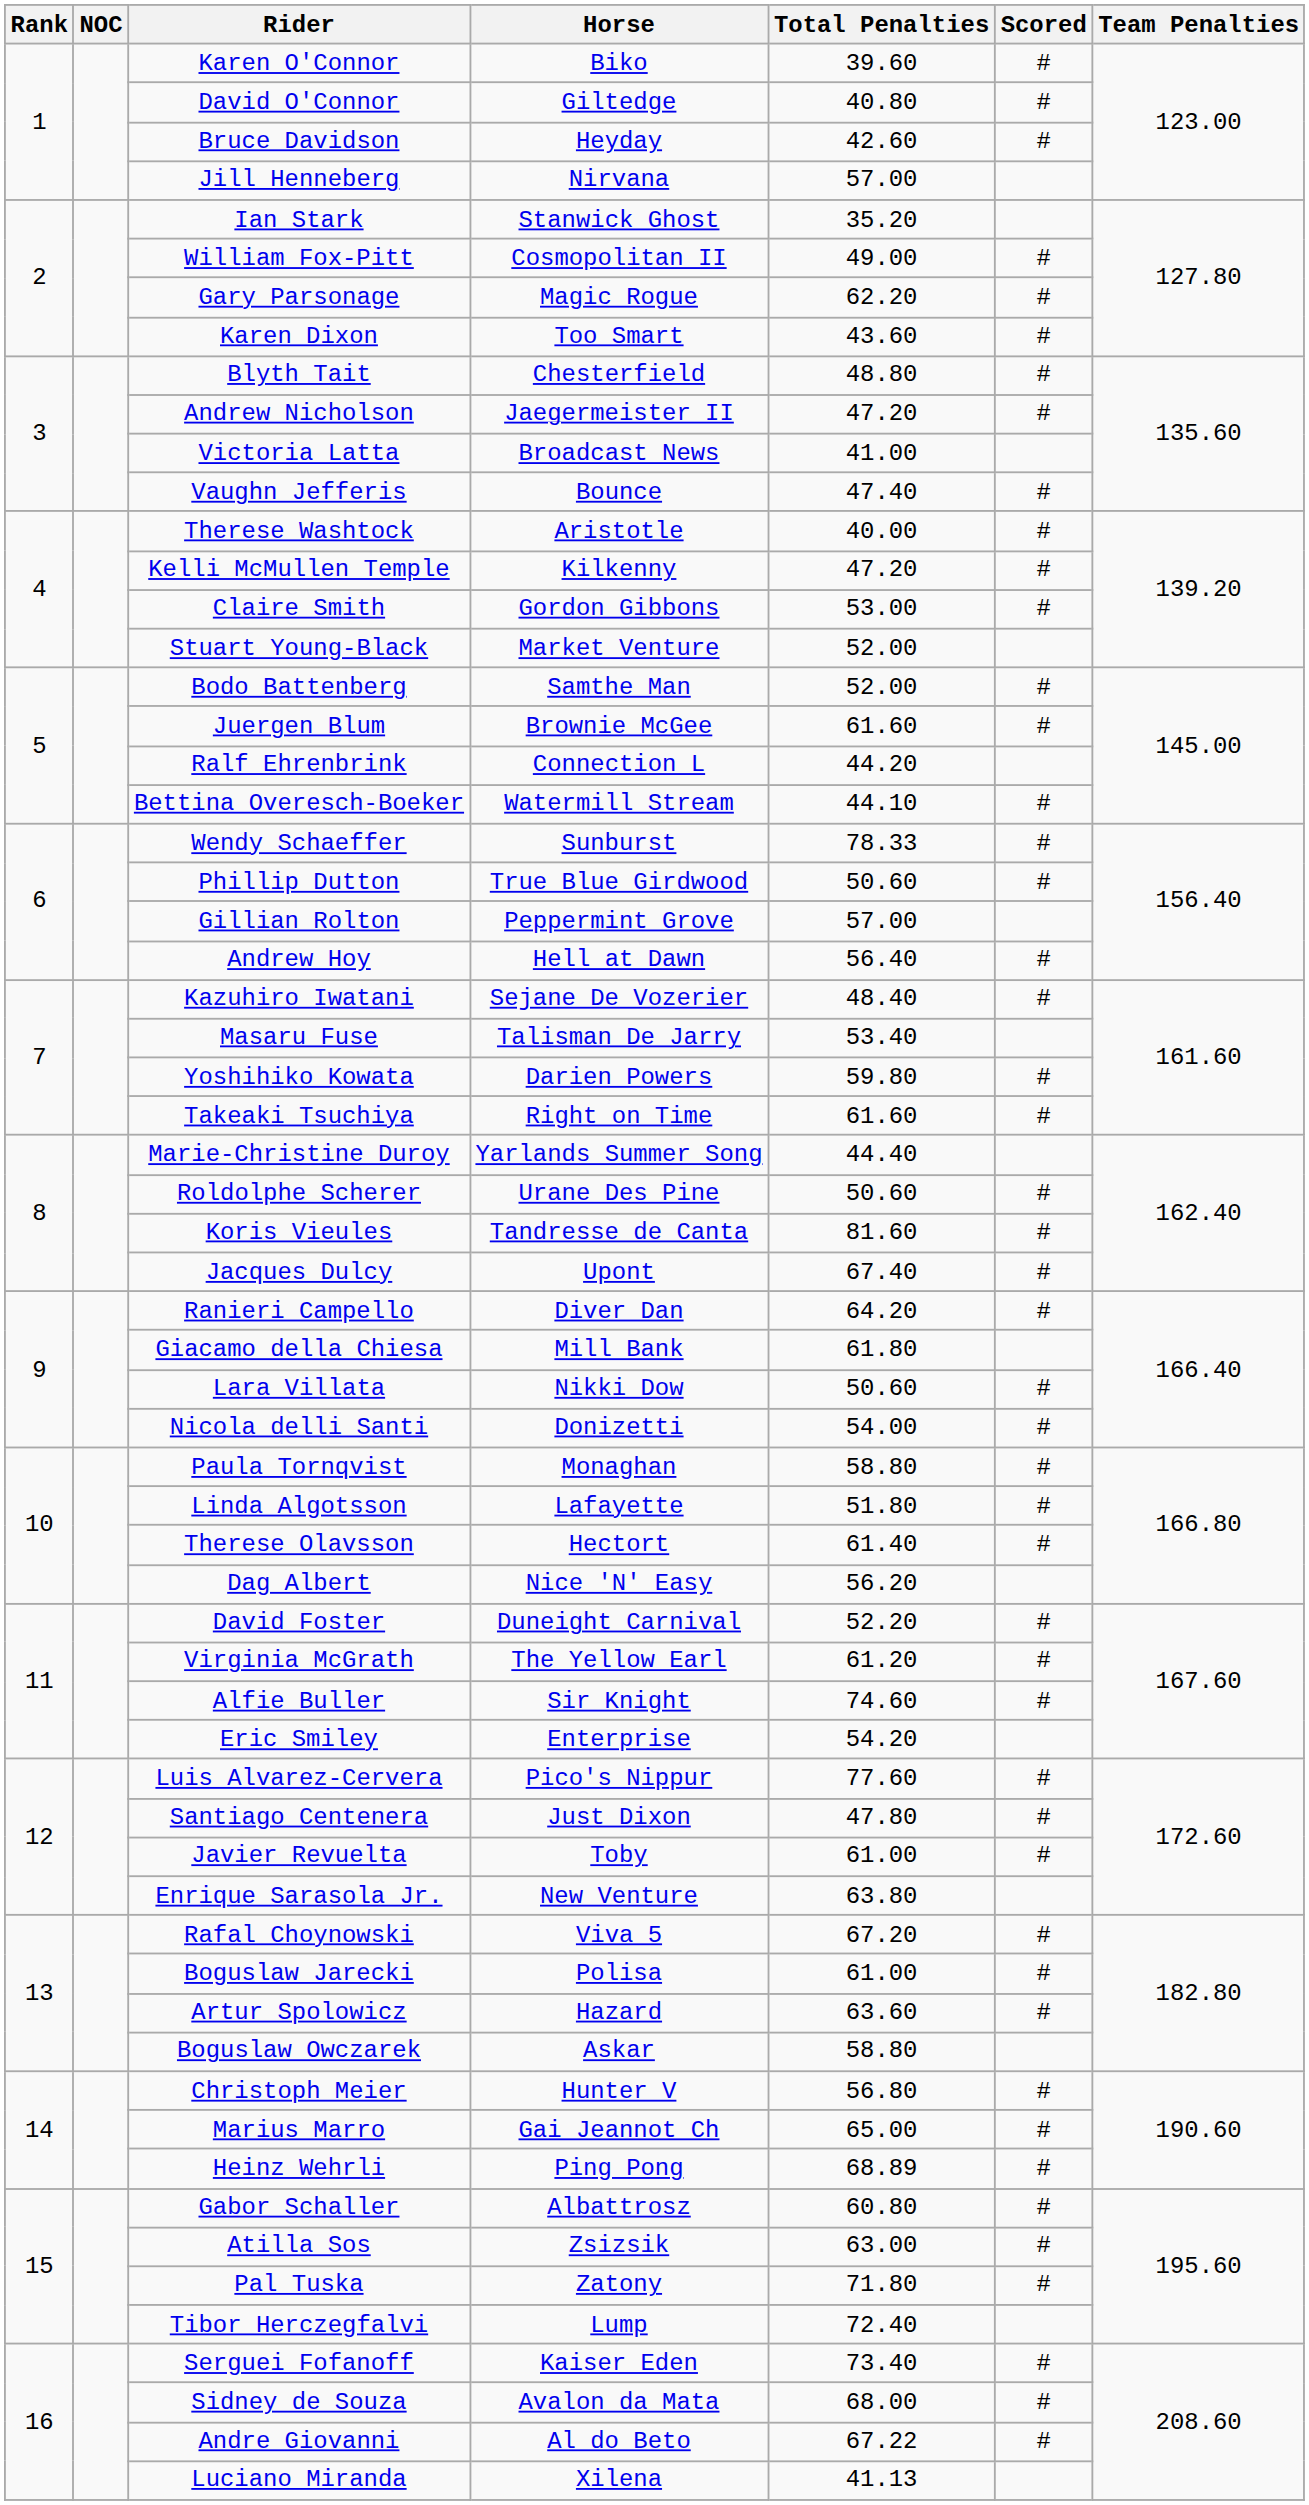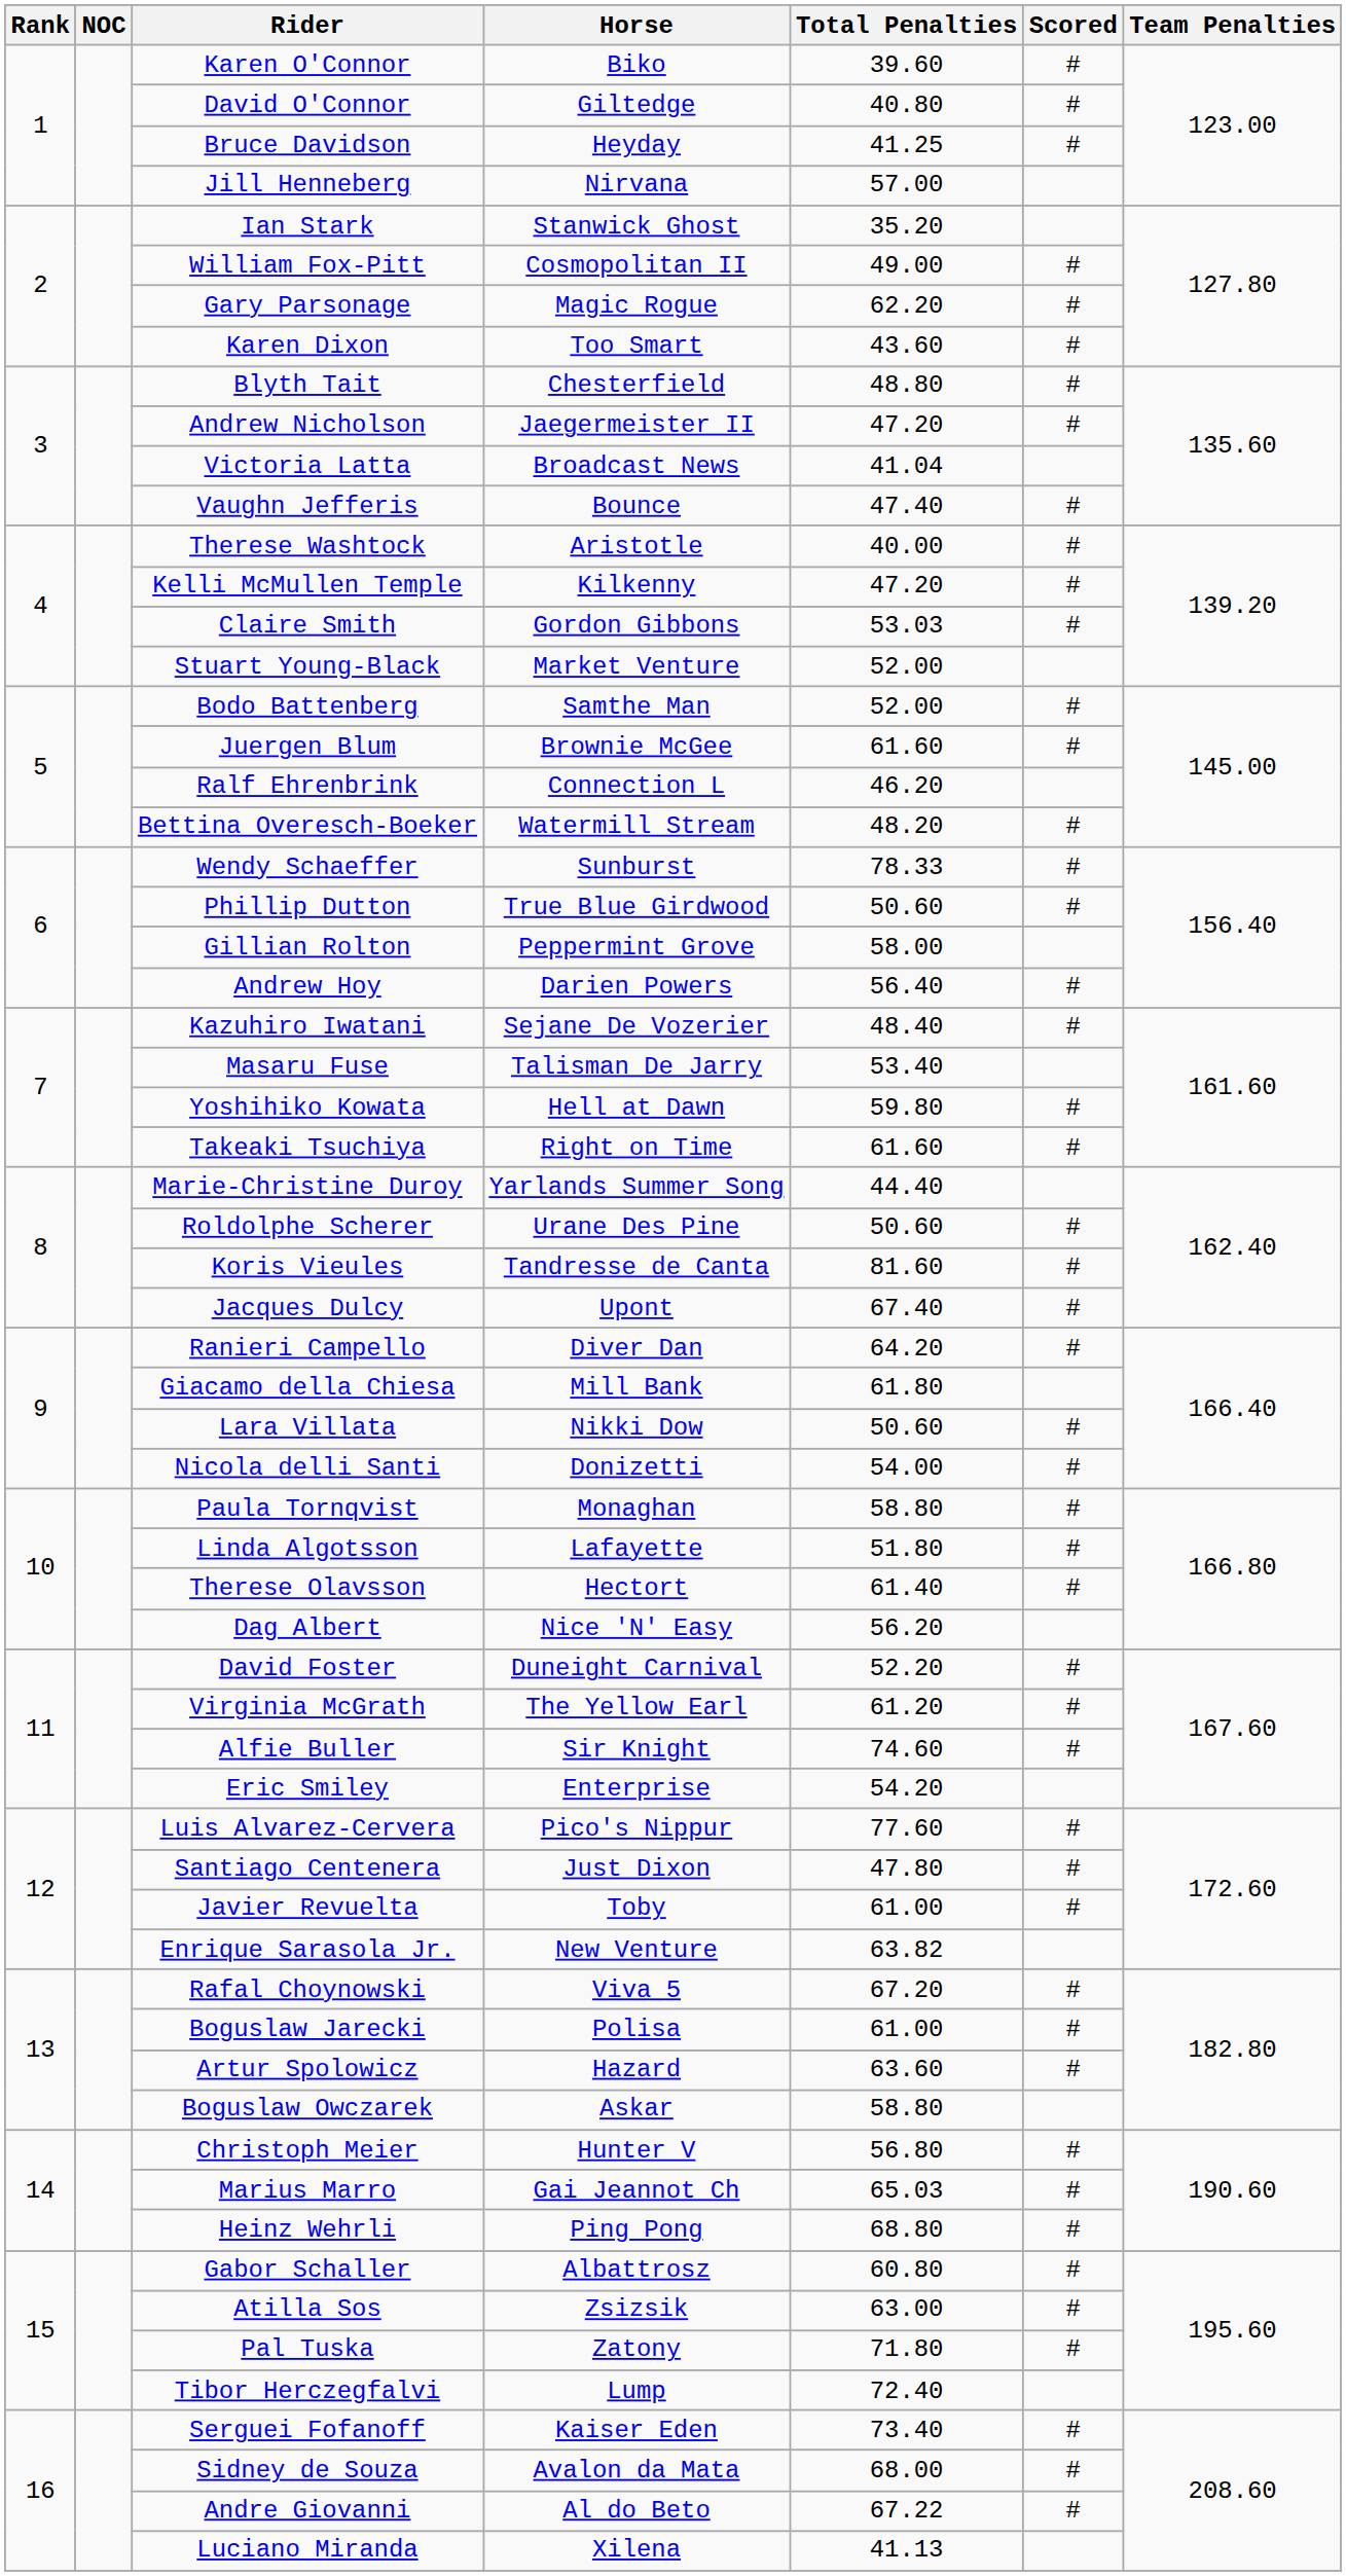Bruce Davidson | Total Penalties: 42.60 -> 41.25
Victoria Latta | Total Penalties: 41.00 -> 41.04
Claire Smith | Total Penalties: 53.00 -> 53.03
Ralf Ehrenbrink | Total Penalties: 44.20 -> 46.20
Bettina Overesch-Boeker | Total Penalties: 44.10 -> 48.20
Gillian Rolton | Total Penalties: 57.00 -> 58.00
Andrew Hoy | Horse: Hell at Dawn -> Darien Powers
Yoshihiko Kowata | Horse: Darien Powers -> Hell at Dawn
Enrique Sarasola Jr. | Total Penalties: 63.80 -> 63.82
Marius Marro | Total Penalties: 65.00 -> 65.03
Heinz Wehrli | Total Penalties: 68.89 -> 68.80
